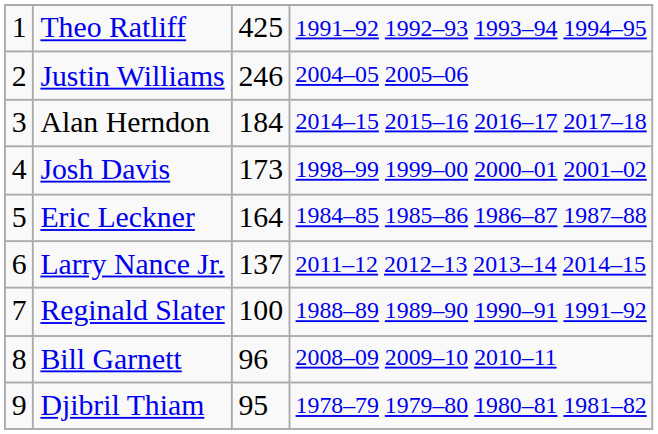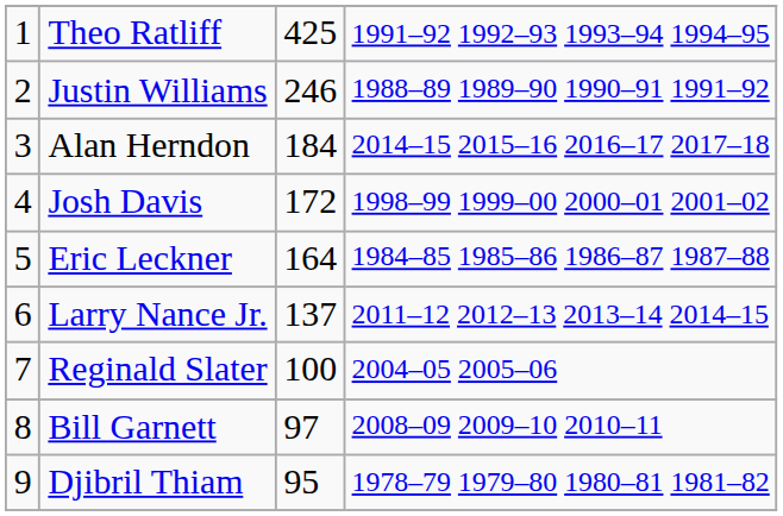Justin Williams | column 4: 2004–05 2005–06 -> 1988–89 1989–90 1990–91 1991–92
Josh Davis | column 3: 173 -> 172
Reginald Slater | column 4: 1988–89 1989–90 1990–91 1991–92 -> 2004–05 2005–06
Bill Garnett | column 3: 96 -> 97
